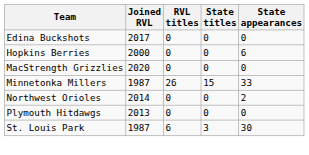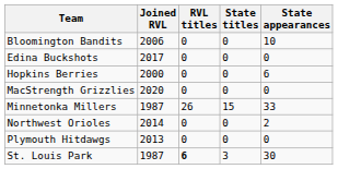+ row: Bloomington Bandits | 2006 | 0 | 0 | 10
St. Louis Park | RVL titles: normal -> bold
